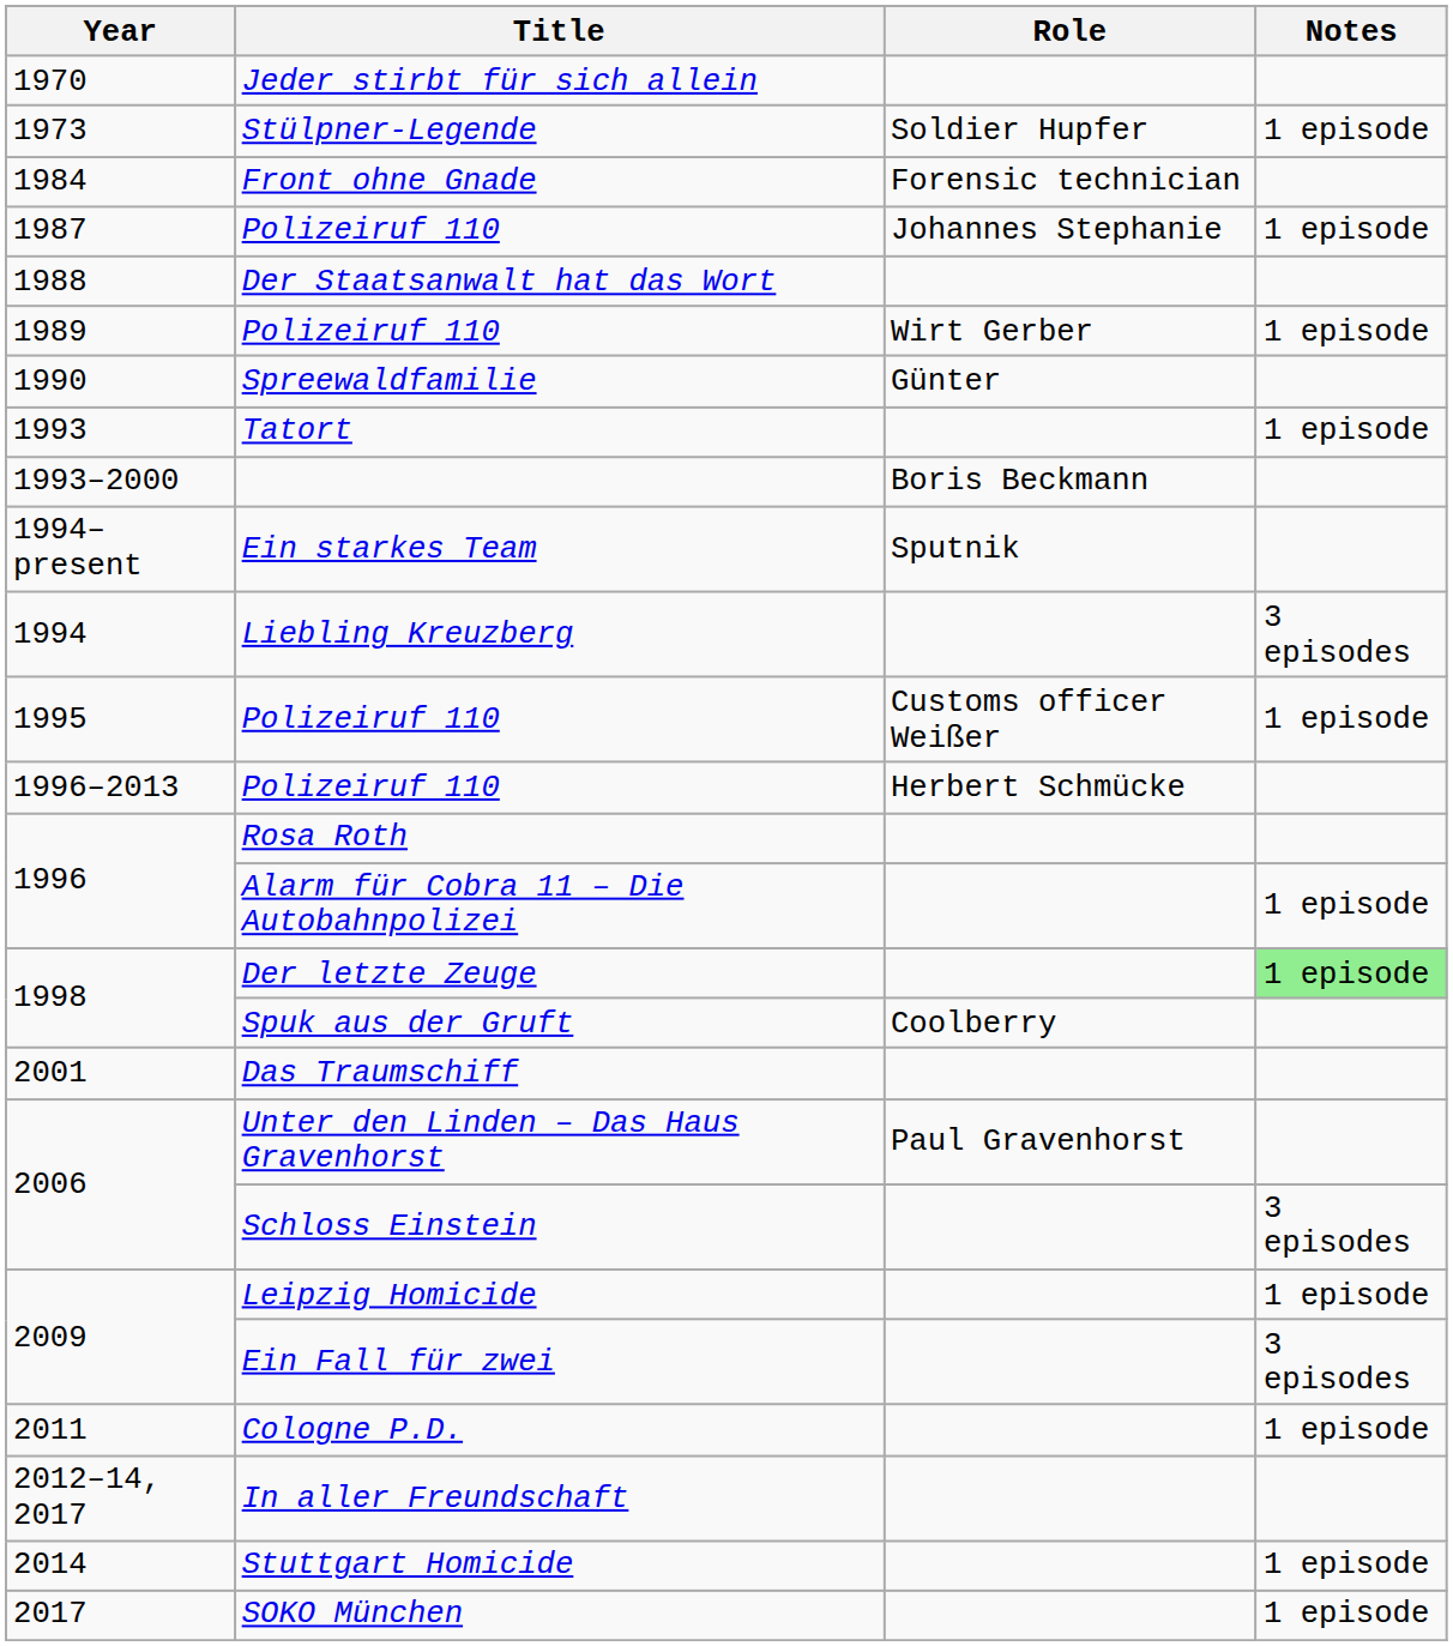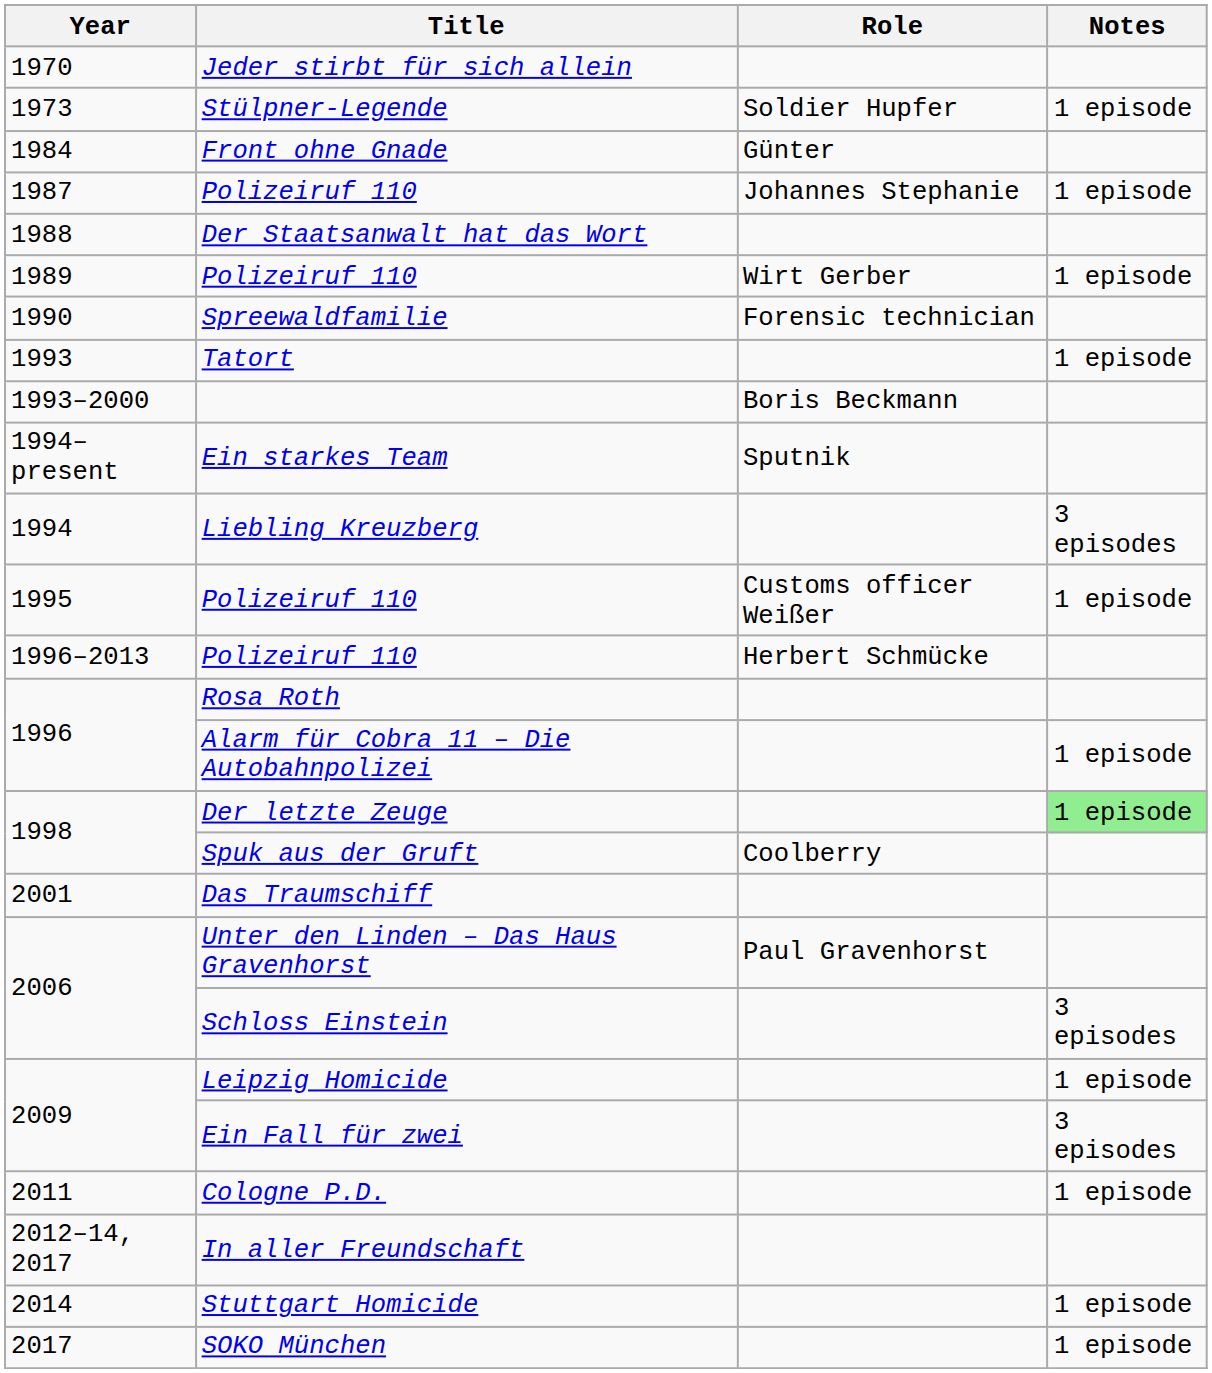Front ohne Gnade | Role: Forensic technician -> Günter
Spreewaldfamilie | Role: Günter -> Forensic technician
